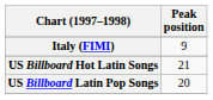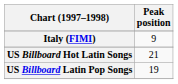US Billboard Latin Pop Songs | Peak position: 20 -> 19
